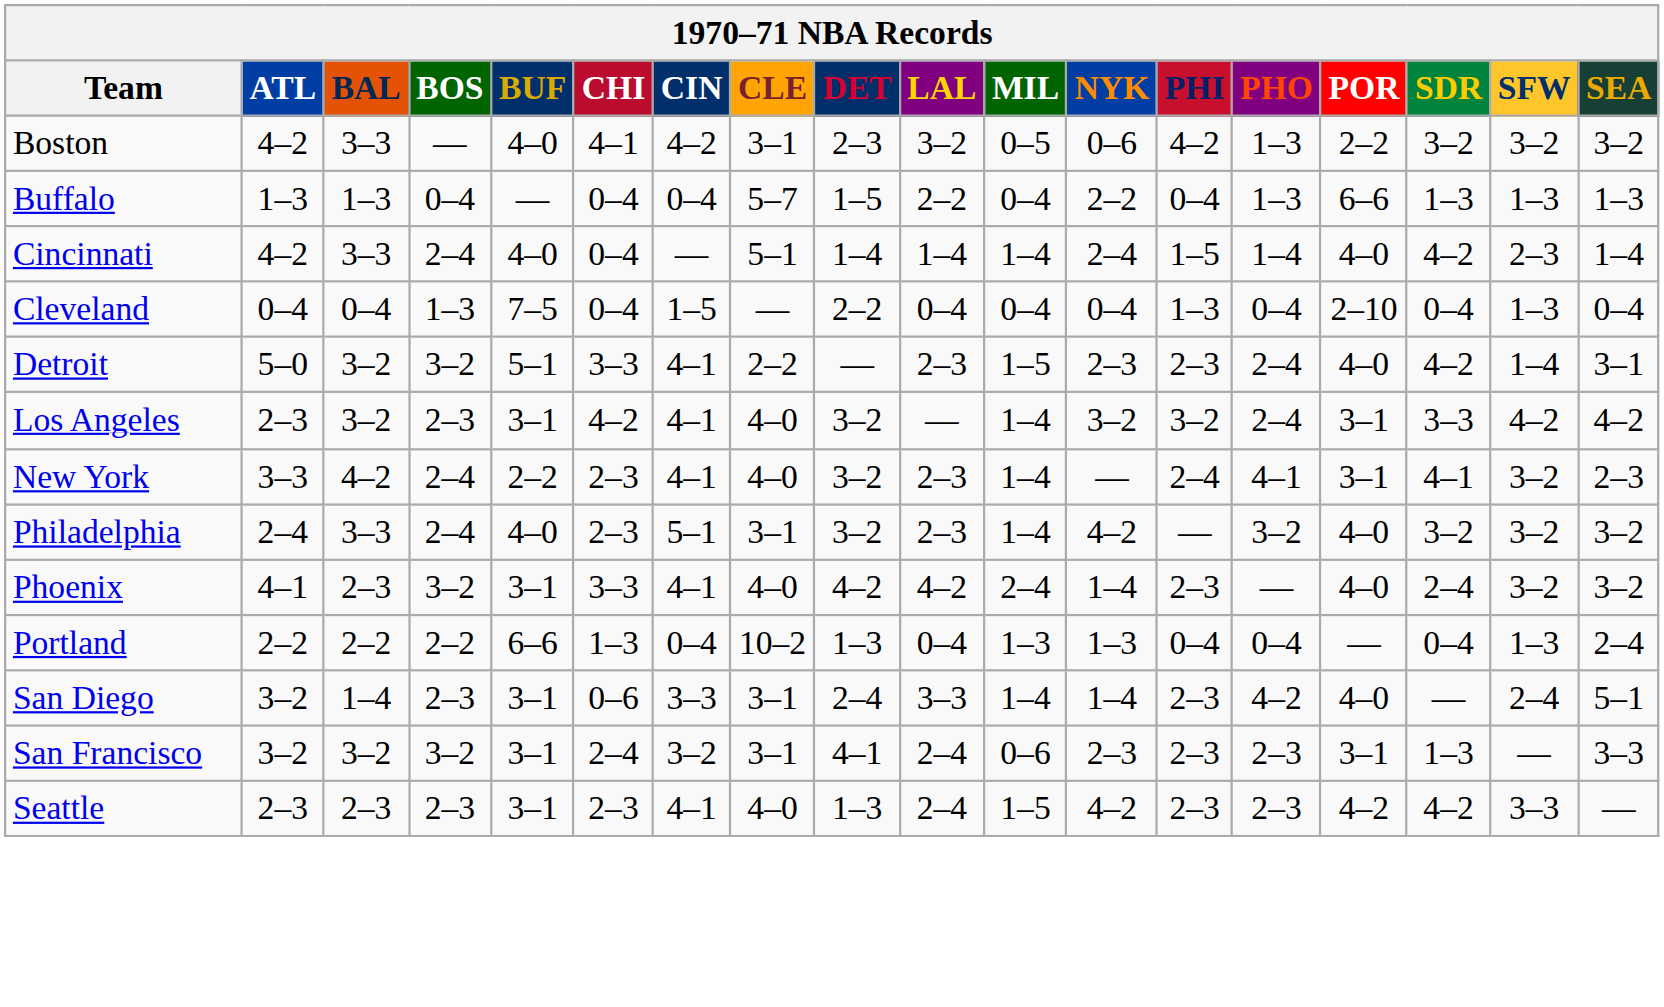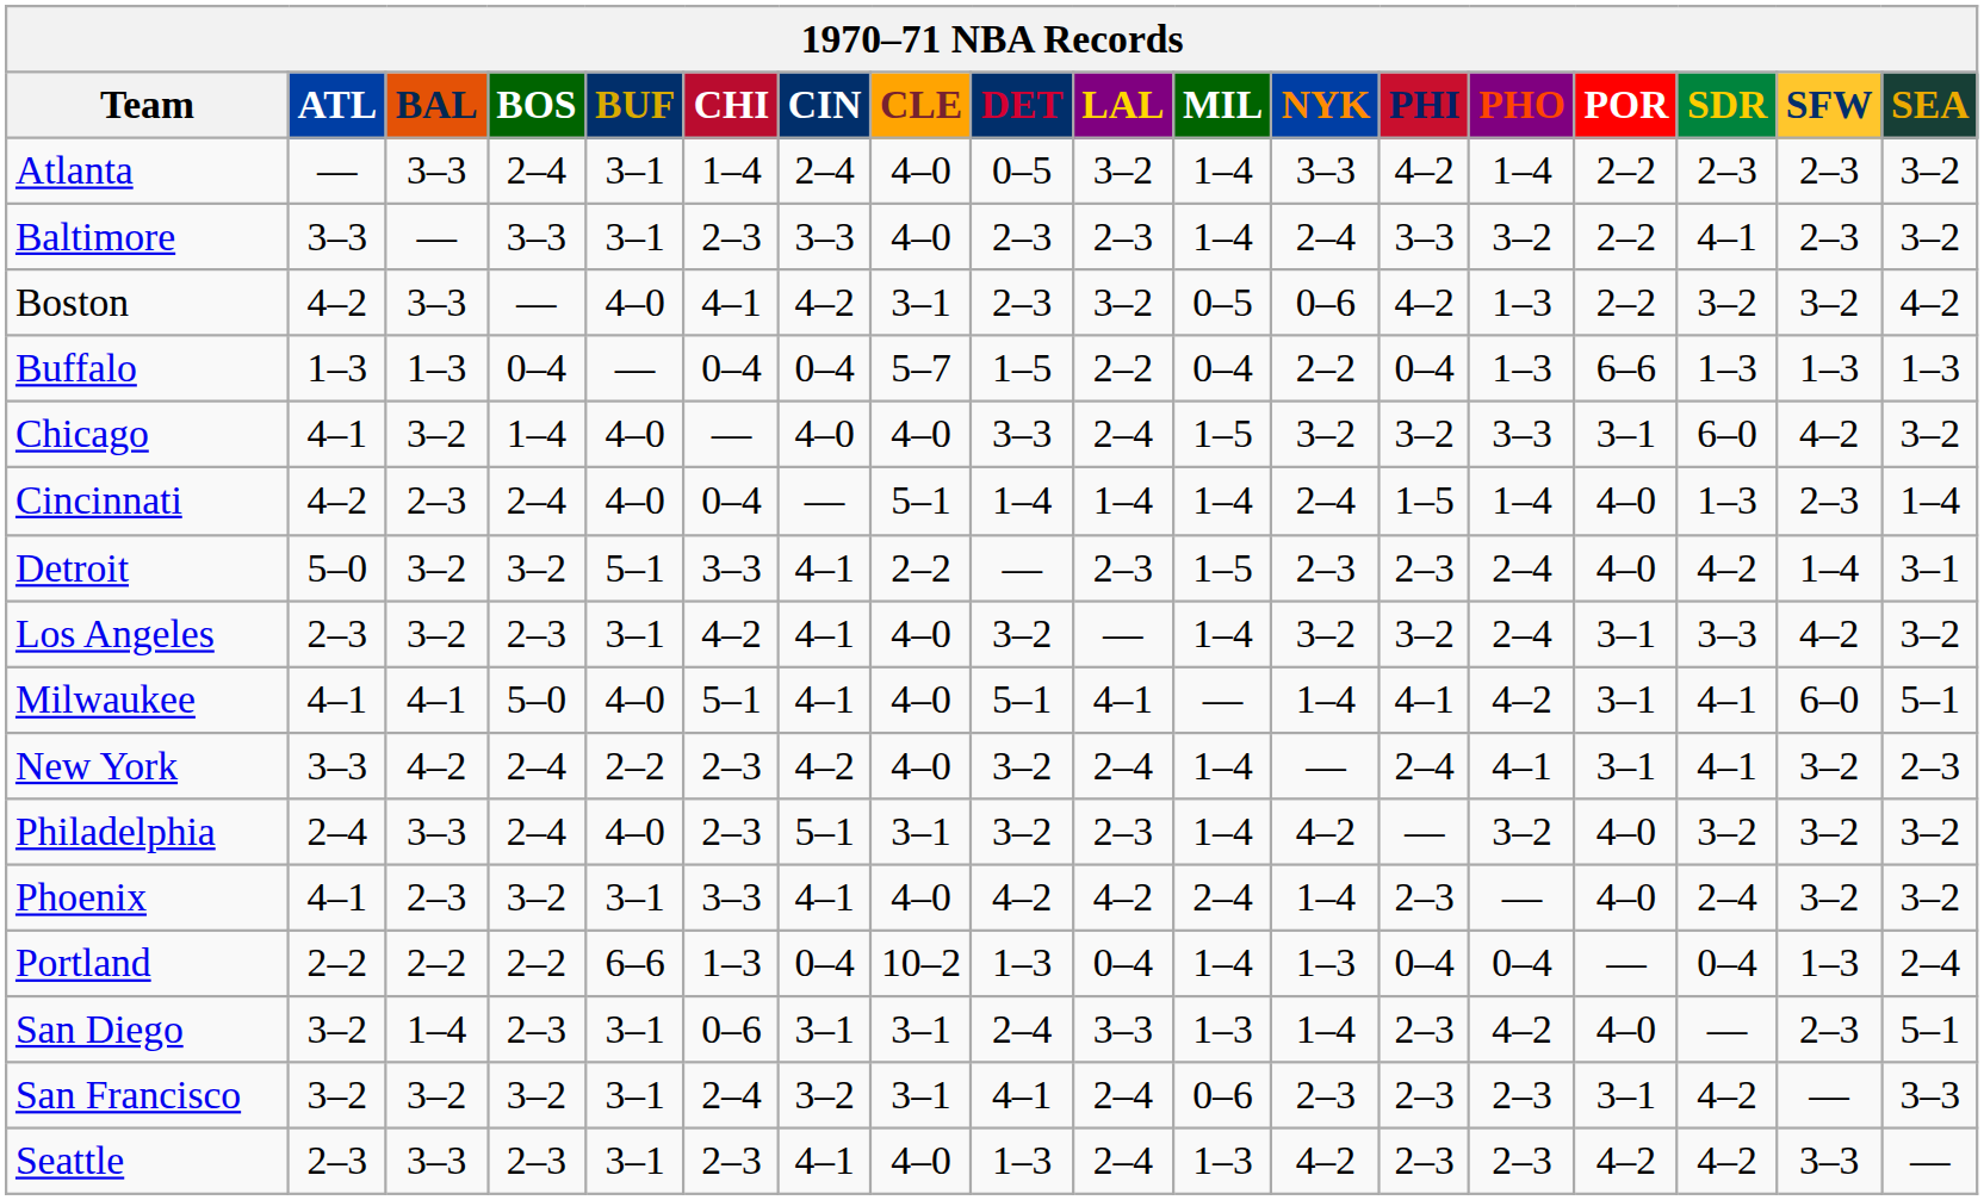+ row: Atlanta | — | 3–3 | 2–4 | 3–1 | 1–4 | 2–4 | 4–0 | 0–5 | 3–2 | 1–4 | 3–3 | 4–2 | 1–4 | 2–2 | 2–3 | 2–3 | 3–2
+ row: Baltimore | 3–3 | — | 3–3 | 3–1 | 2–3 | 3–3 | 4–0 | 2–3 | 2–3 | 1–4 | 2–4 | 3–3 | 3–2 | 2–2 | 4–1 | 2–3 | 3–2
Boston | SEA: 3–2 -> 4–2
+ row: Chicago | 4–1 | 3–2 | 1–4 | 4–0 | — | 4–0 | 4–0 | 3–3 | 2–4 | 1–5 | 3–2 | 3–2 | 3–3 | 3–1 | 6–0 | 4–2 | 3–2
Cincinnati | BAL: 3–3 -> 2–3
Cincinnati | SDR: 4–2 -> 1–3
- row: Cleveland | 0–4 | 0–4 | 1–3 | 7–5 | 0–4 | 1–5 | — | 2–2 | 0–4 | 0–4 | 0–4 | 1–3 | 0–4 | 2–10 | 0–4 | 1–3 | 0–4
Los Angeles | SEA: 4–2 -> 3–2
+ row: Milwaukee | 4–1 | 4–1 | 5–0 | 4–0 | 5–1 | 4–1 | 4–0 | 5–1 | 4–1 | — | 1–4 | 4–1 | 4–2 | 3–1 | 4–1 | 6–0 | 5–1
New York | CIN: 4–1 -> 4–2
New York | LAL: 2–3 -> 2–4
Portland | MIL: 1–3 -> 1–4
San Diego | CIN: 3–3 -> 3–1
San Diego | MIL: 1–4 -> 1–3
San Diego | SFW: 2–4 -> 2–3
San Francisco | SDR: 1–3 -> 4–2
Seattle | BAL: 2–3 -> 3–3
Seattle | MIL: 1–5 -> 1–3
